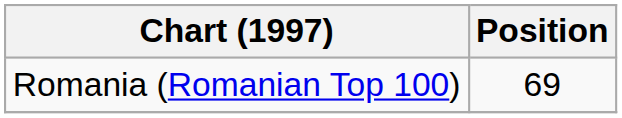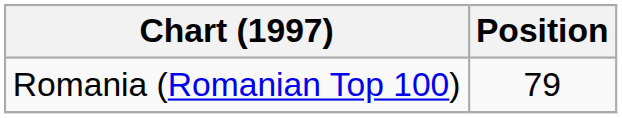Romania (Romanian Top 100) | Position: 69 -> 79
